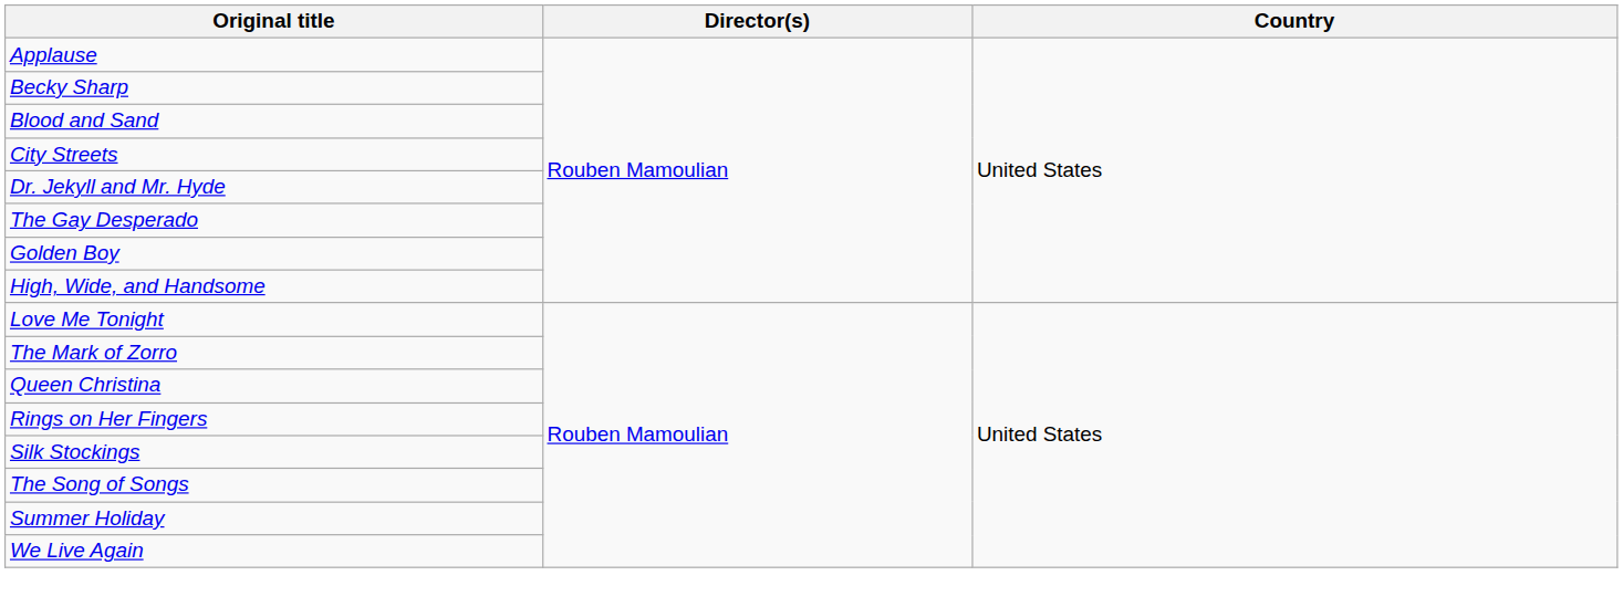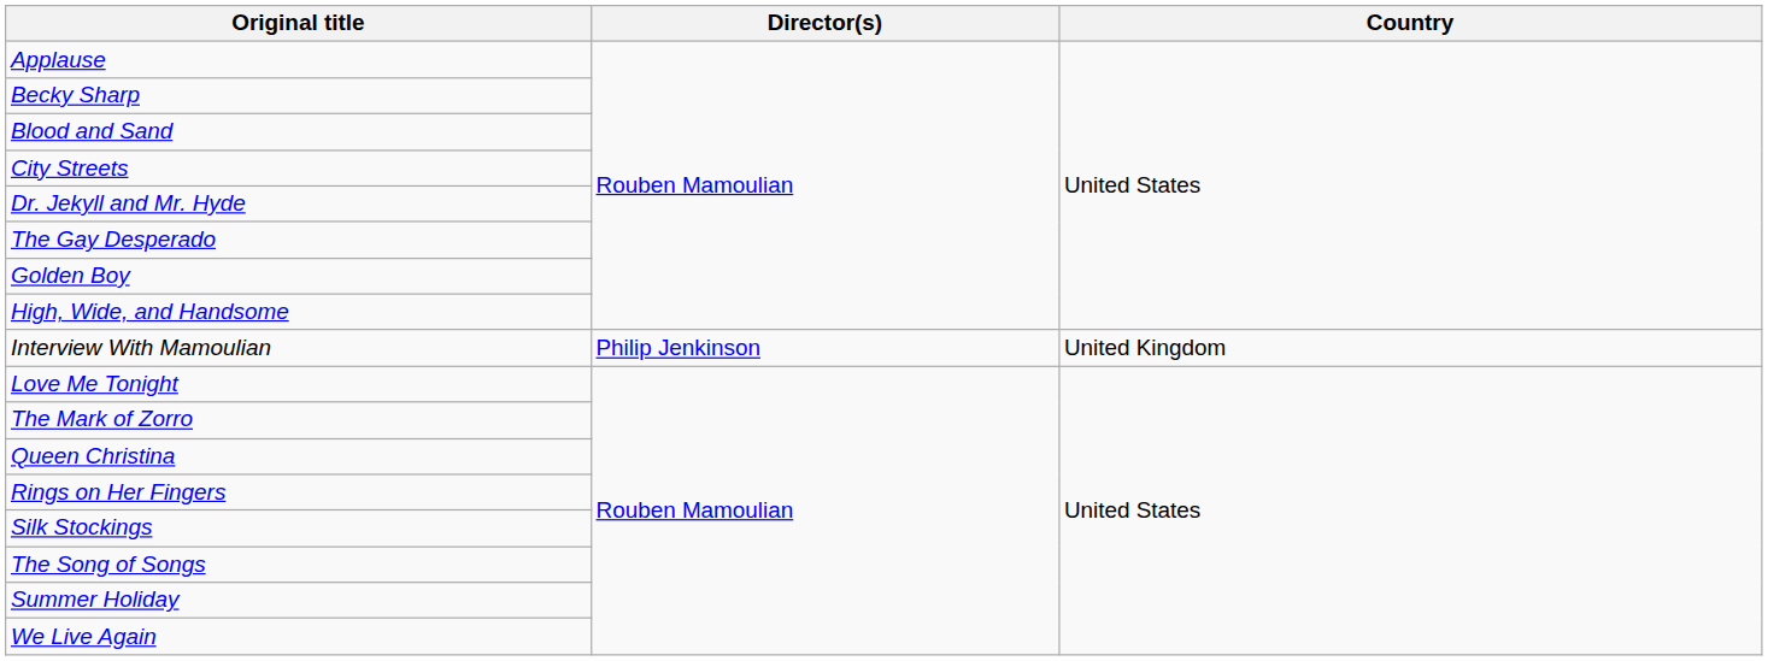+ row: Interview With Mamoulian | Philip Jenkinson | United Kingdom
